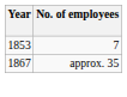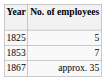+ row: 1825 | 5
